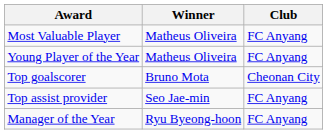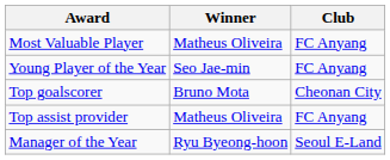Young Player of the Year | Winner: Matheus Oliveira -> Seo Jae-min
Top assist provider | Winner: Seo Jae-min -> Matheus Oliveira
Manager of the Year | Club: FC Anyang -> Seoul E-Land
